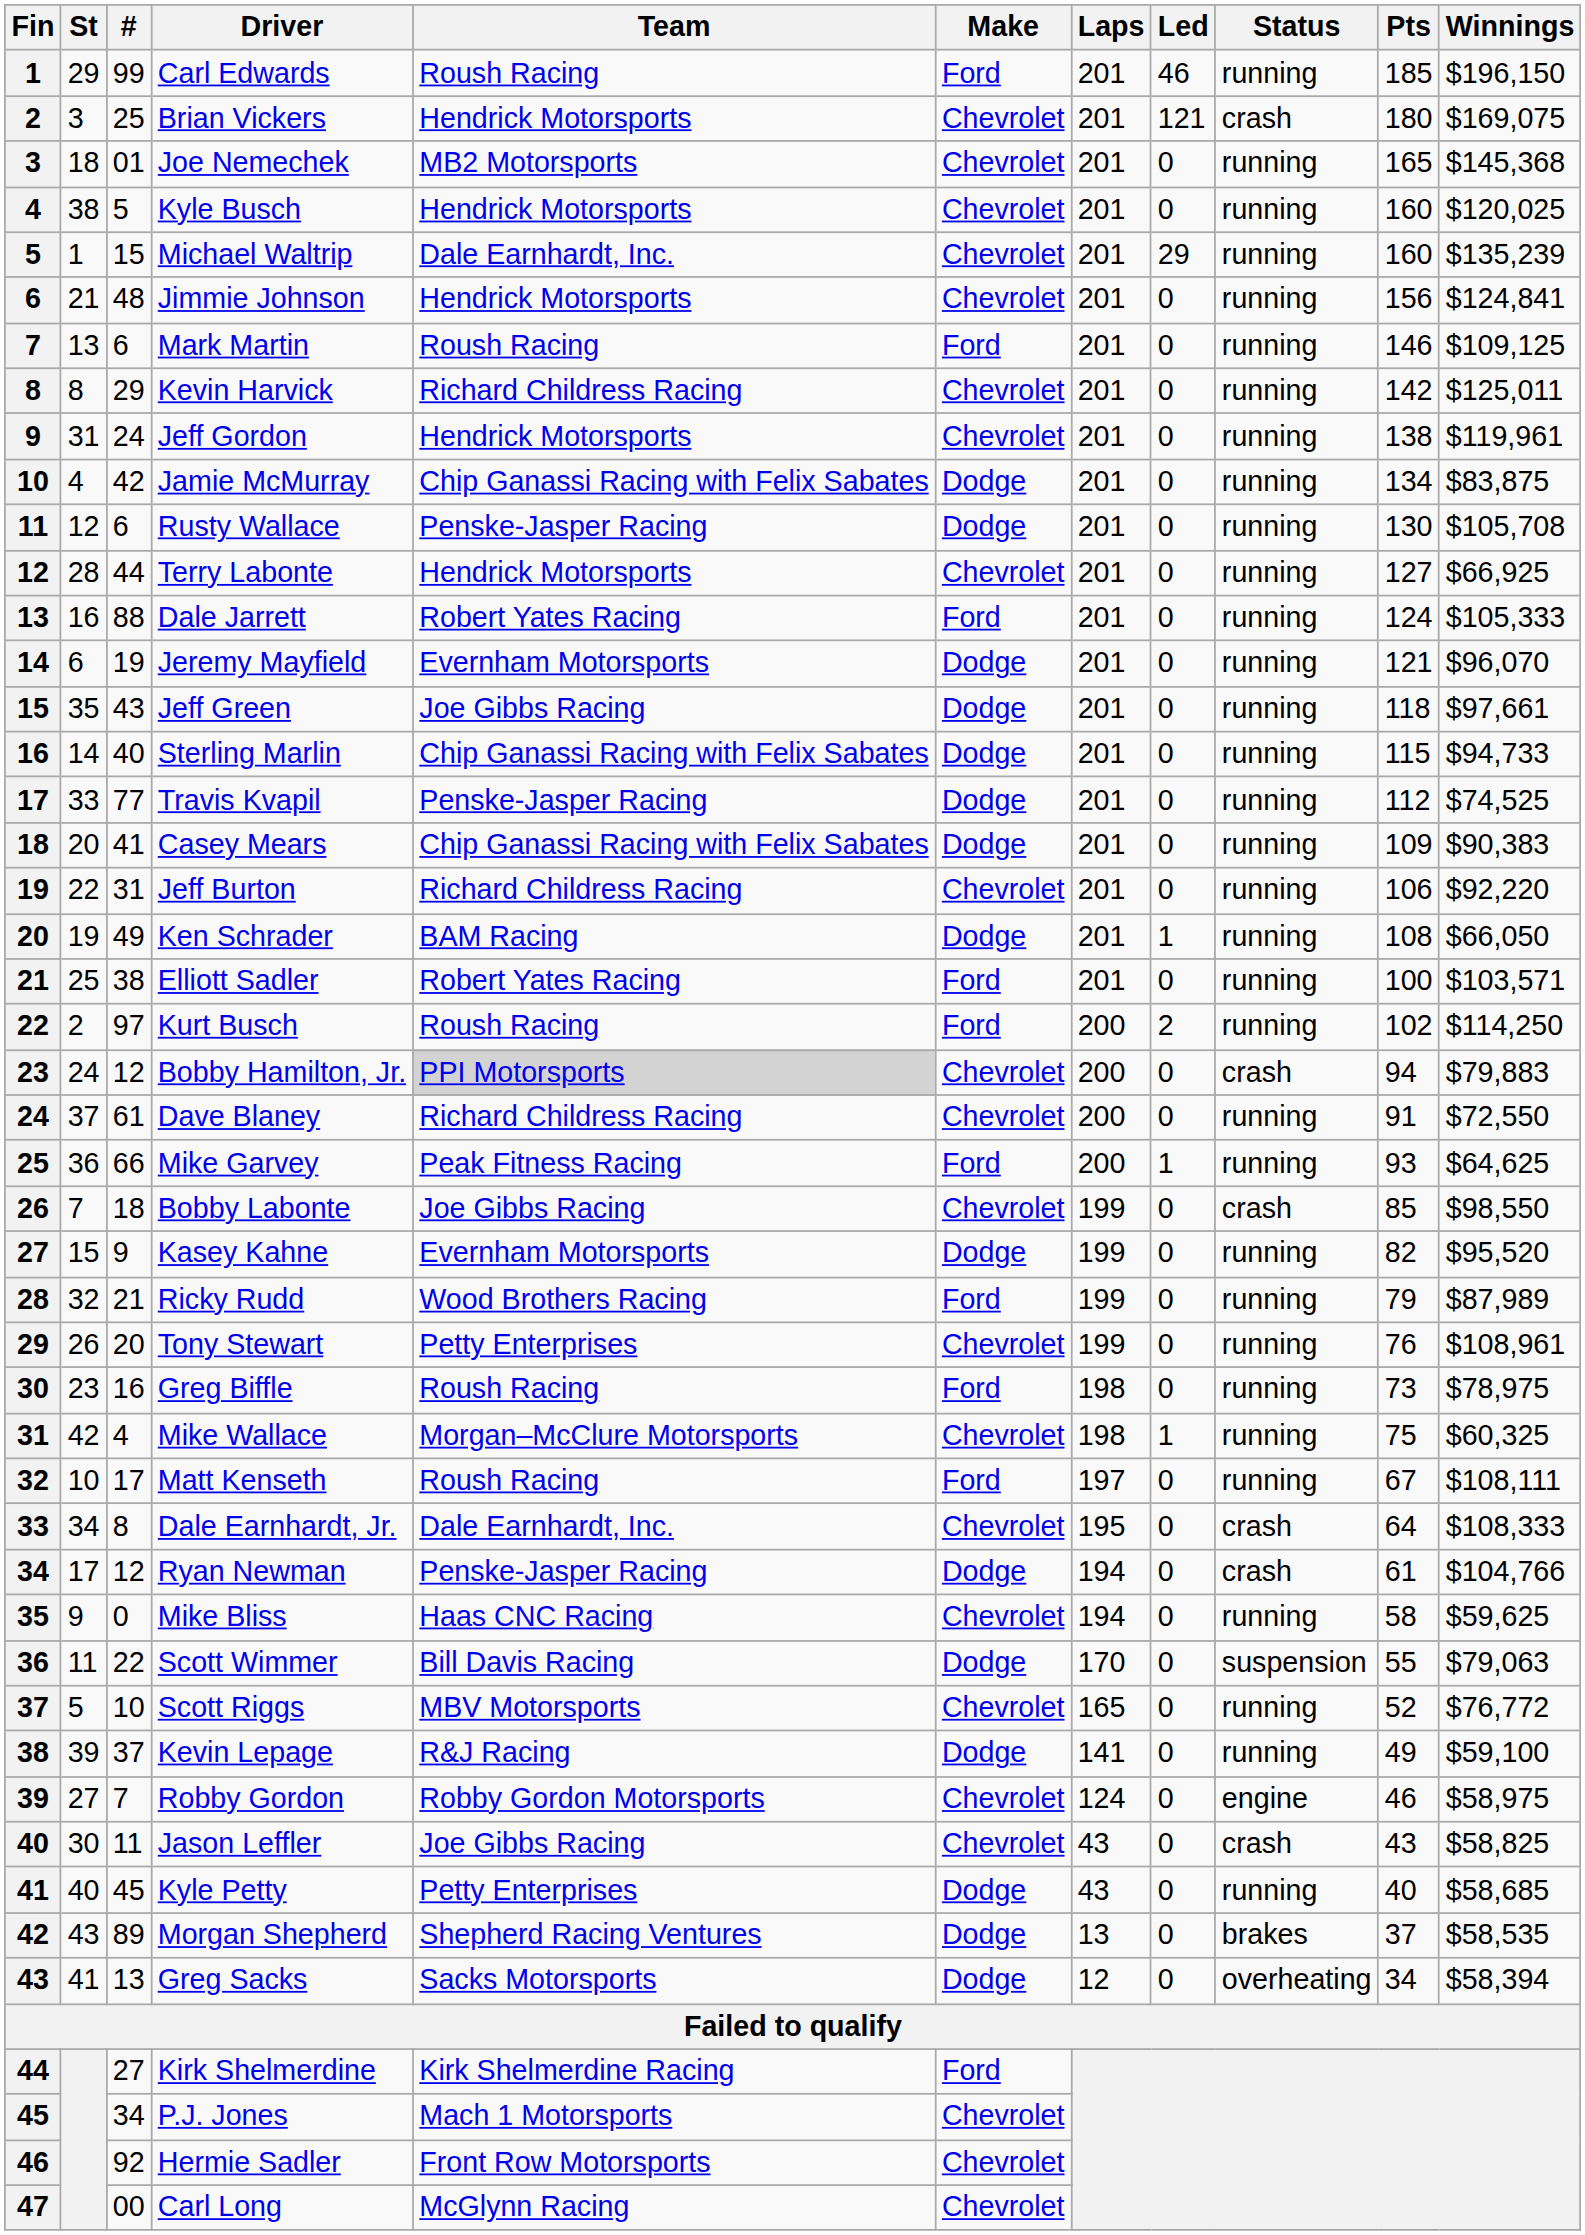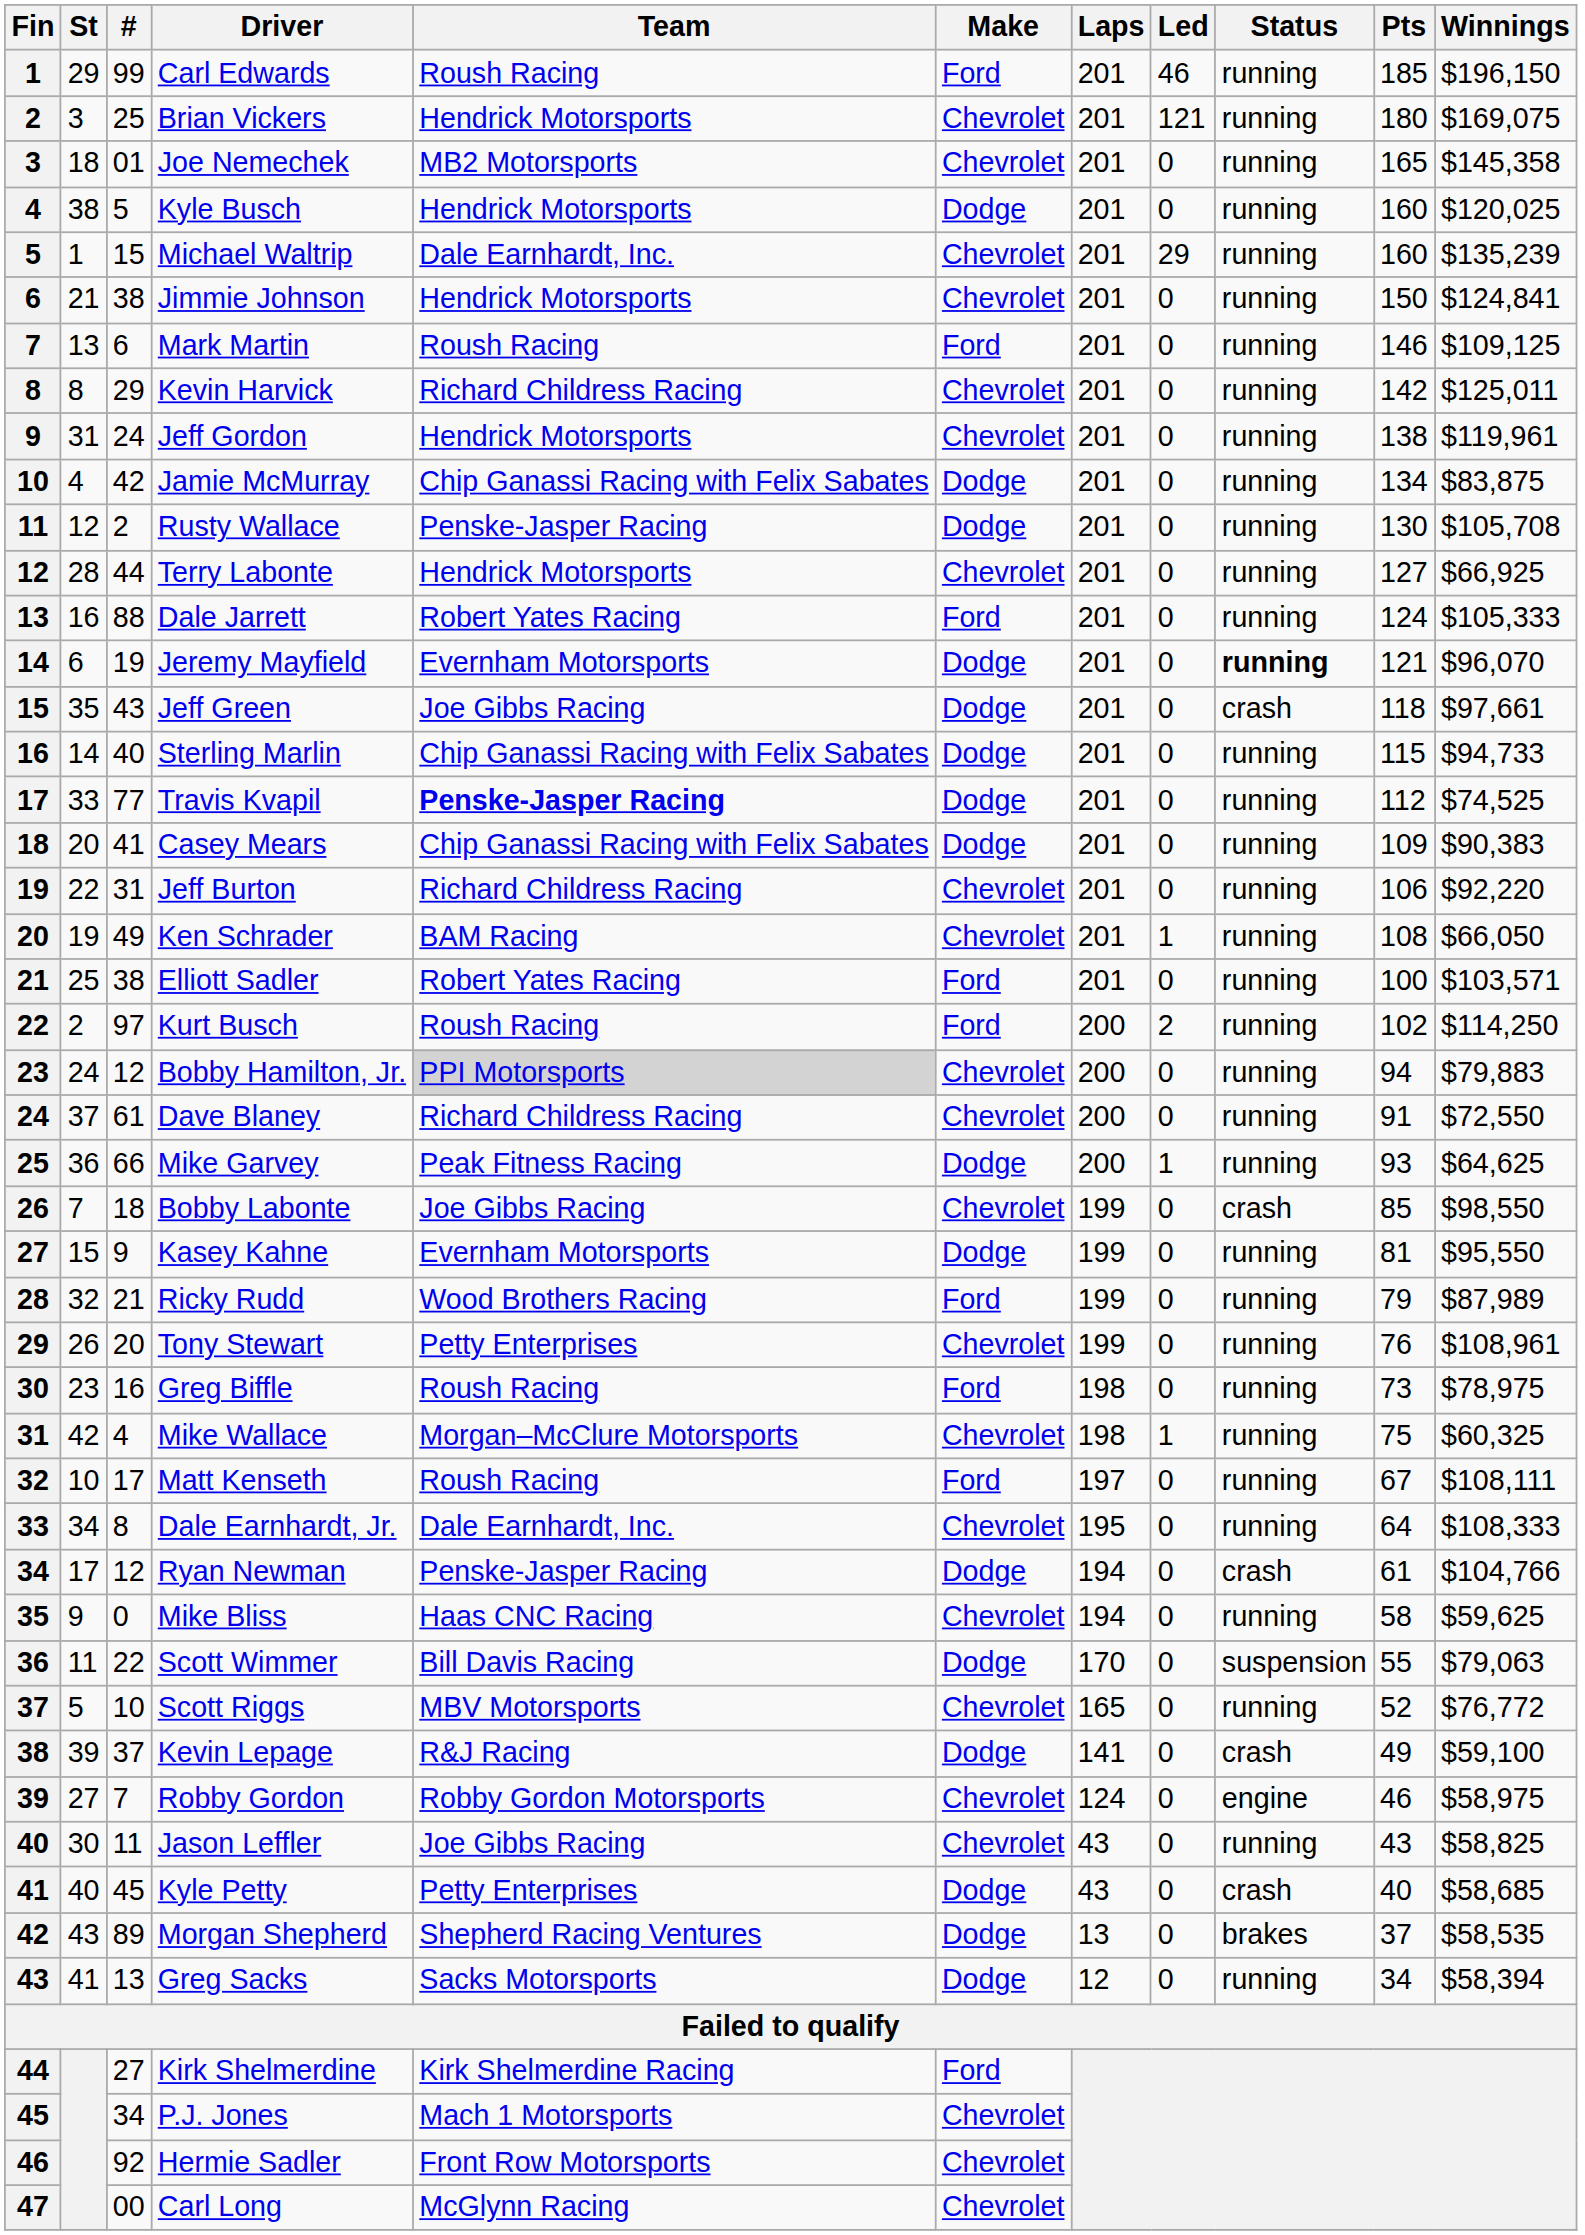Brian Vickers | Status: crash -> running
Joe Nemechek | Winnings: $145,368 -> $145,358
Kyle Busch | Make: Chevrolet -> Dodge
Jimmie Johnson | #: 48 -> 38
Jimmie Johnson | Pts: 156 -> 150
Rusty Wallace | #: 6 -> 2
Jeremy Mayfield | Status: normal -> bold
Jeff Green | Status: running -> crash
Travis Kvapil | Team: normal -> bold
Ken Schrader | Make: Dodge -> Chevrolet
Bobby Hamilton, Jr. | Status: crash -> running
Mike Garvey | Make: Ford -> Dodge
Kasey Kahne | Pts: 82 -> 81
Kasey Kahne | Winnings: $95,520 -> $95,550
Dale Earnhardt, Jr. | Status: crash -> running
Kevin Lepage | Status: running -> crash
Jason Leffler | Status: crash -> running
Kyle Petty | Status: running -> crash
Greg Sacks | Status: overheating -> running
